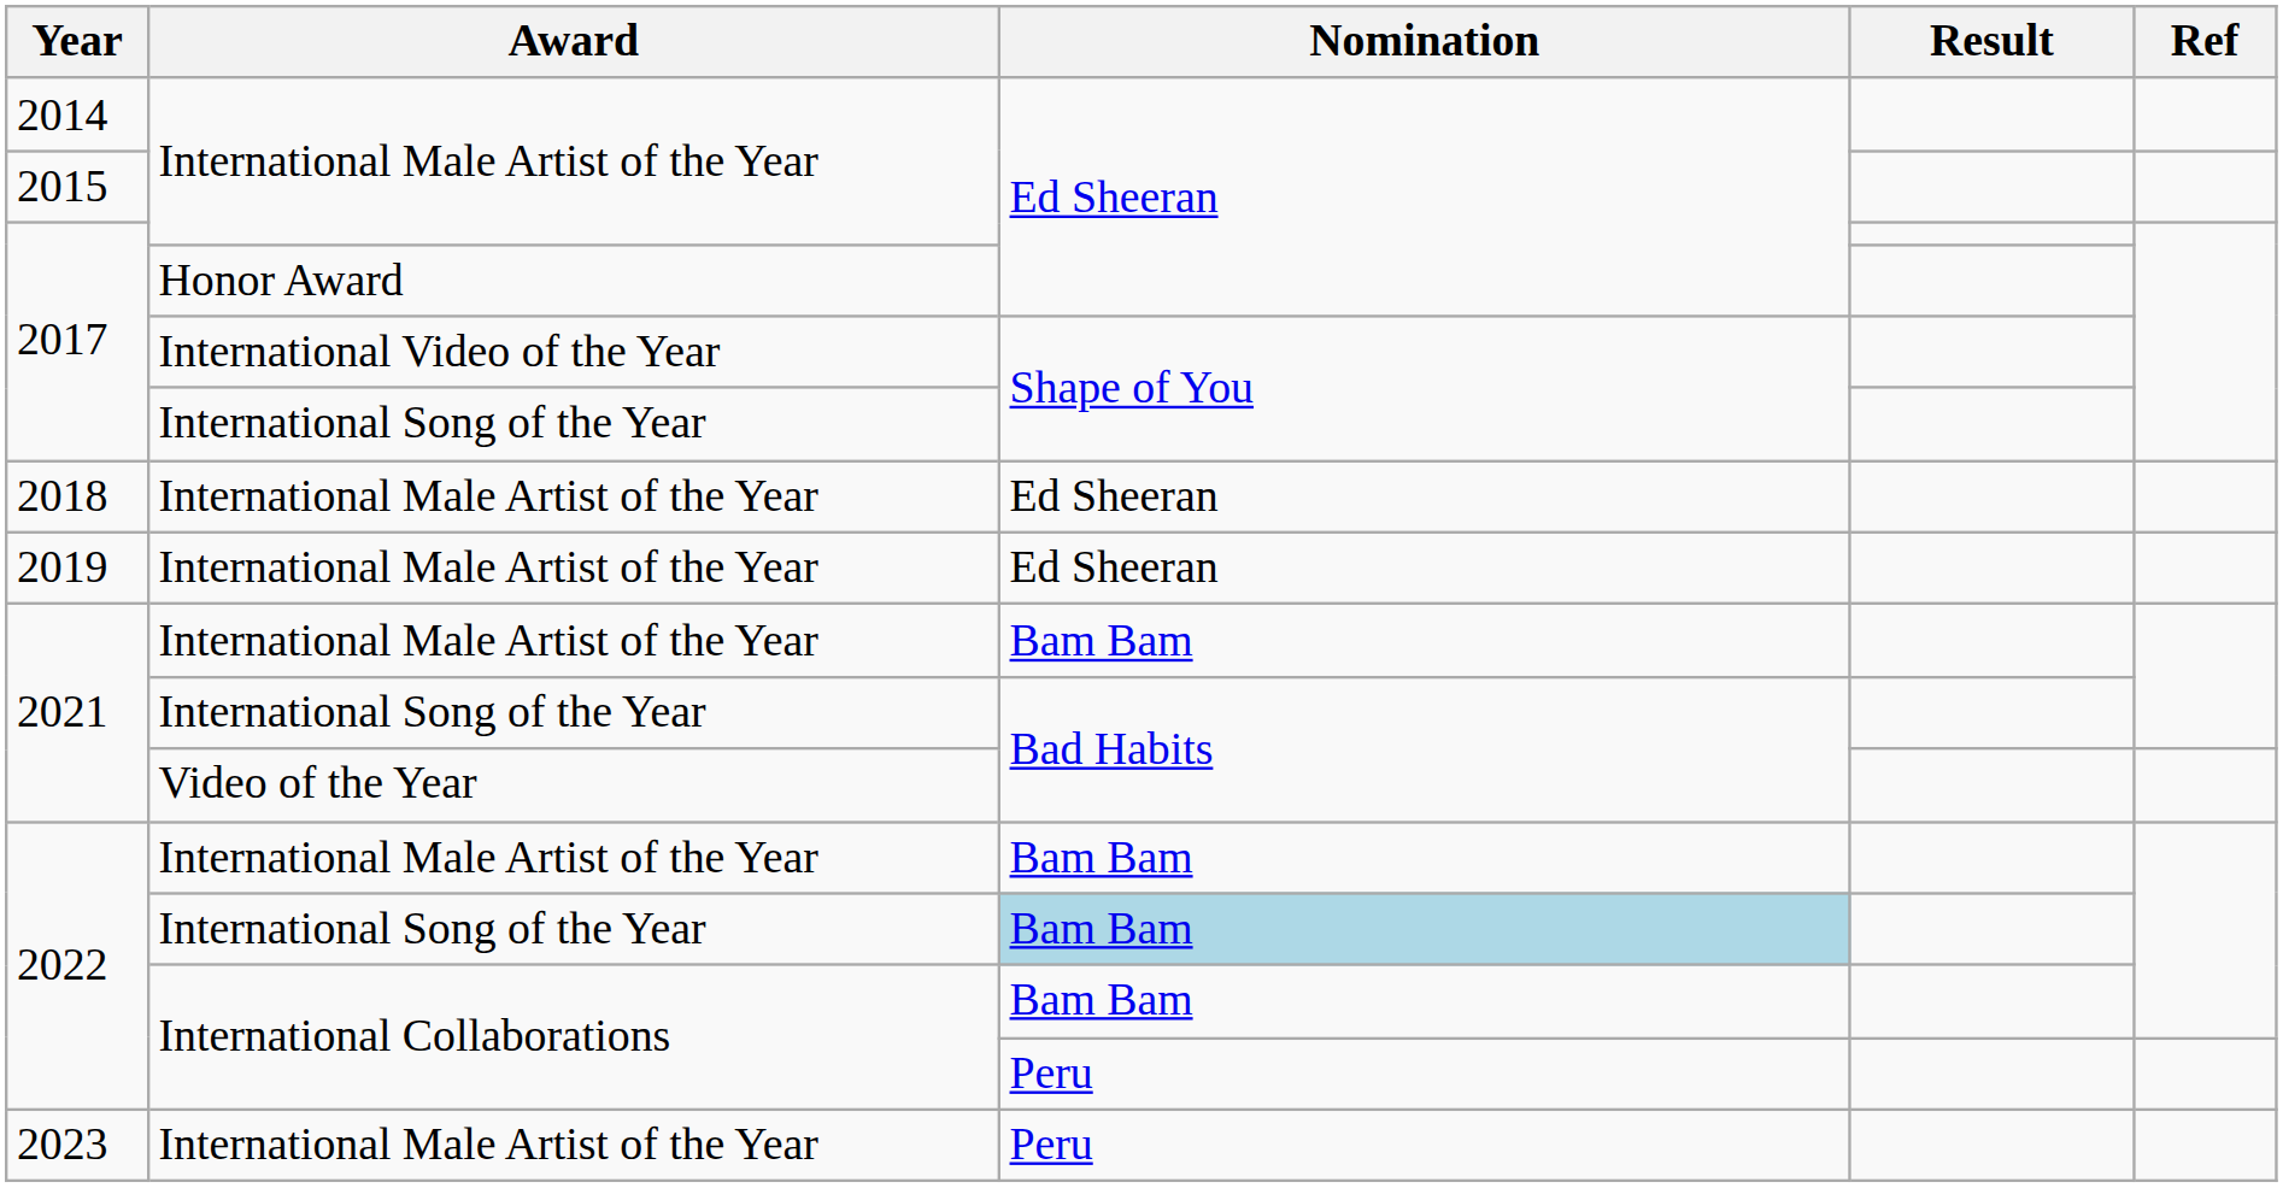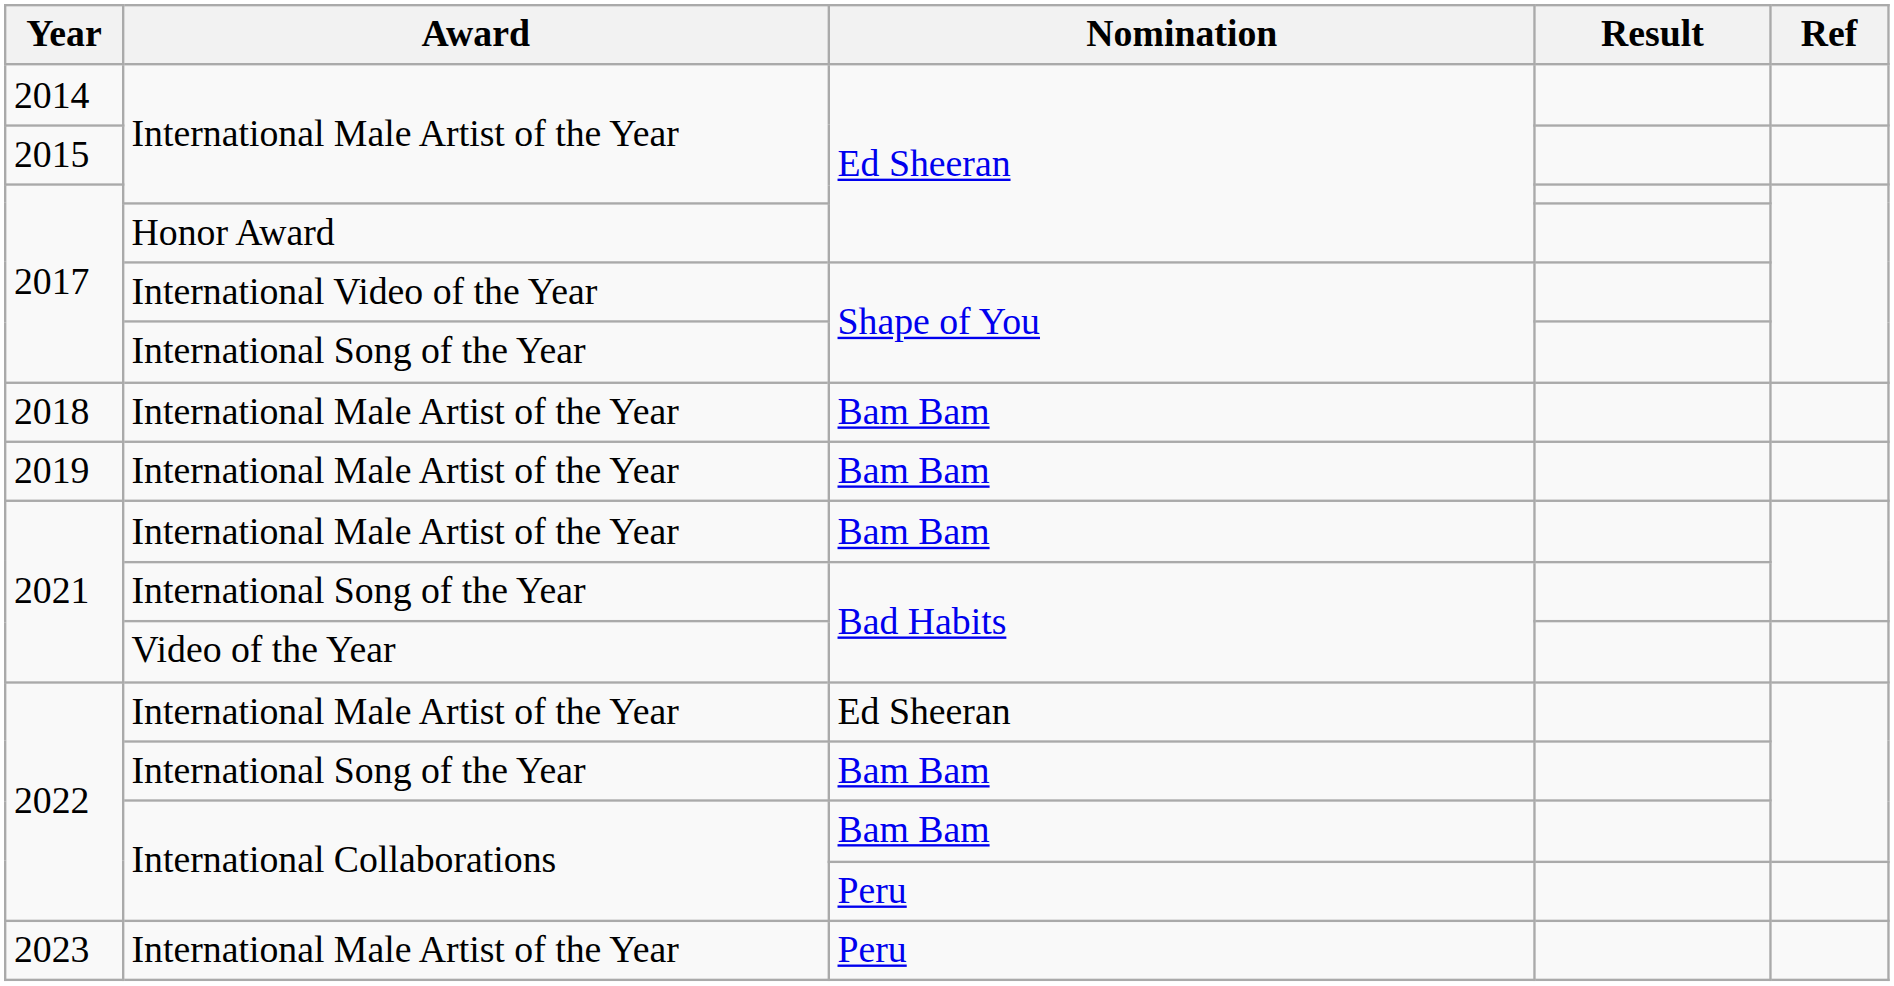2018 | Nomination: Ed Sheeran -> Bam Bam
2019 | Nomination: Ed Sheeran -> Bam Bam
2022 / International Male Artist of the Year | Nomination: Bam Bam -> Ed Sheeran
2022 / International Song of the Year | Nomination: lightblue background -> no background
